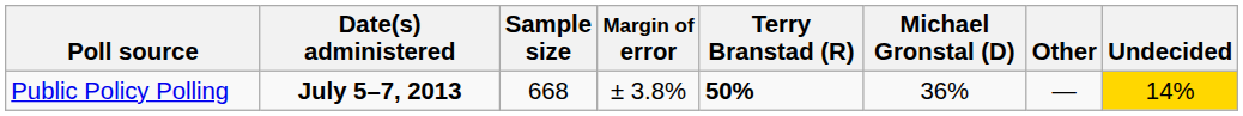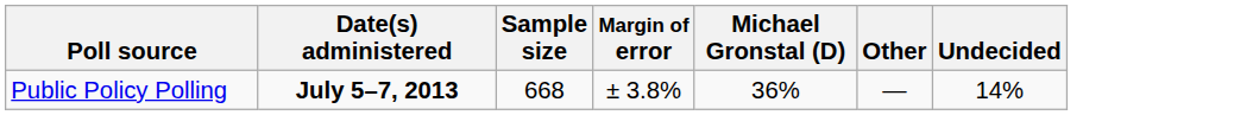- column: Terry Branstad (R) | 50%
Public Policy Polling | Undecided: gold background -> no background
